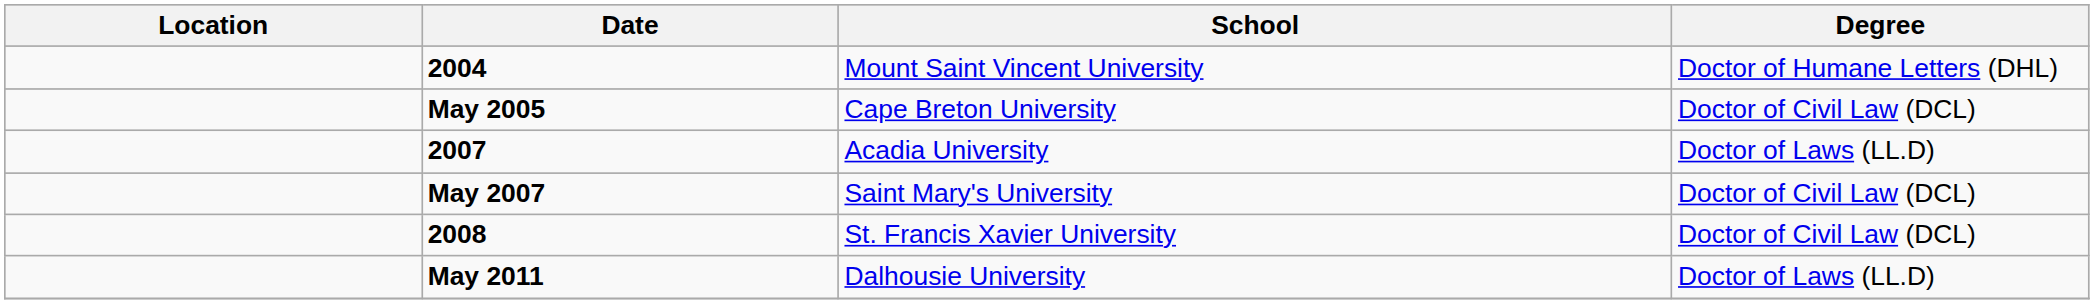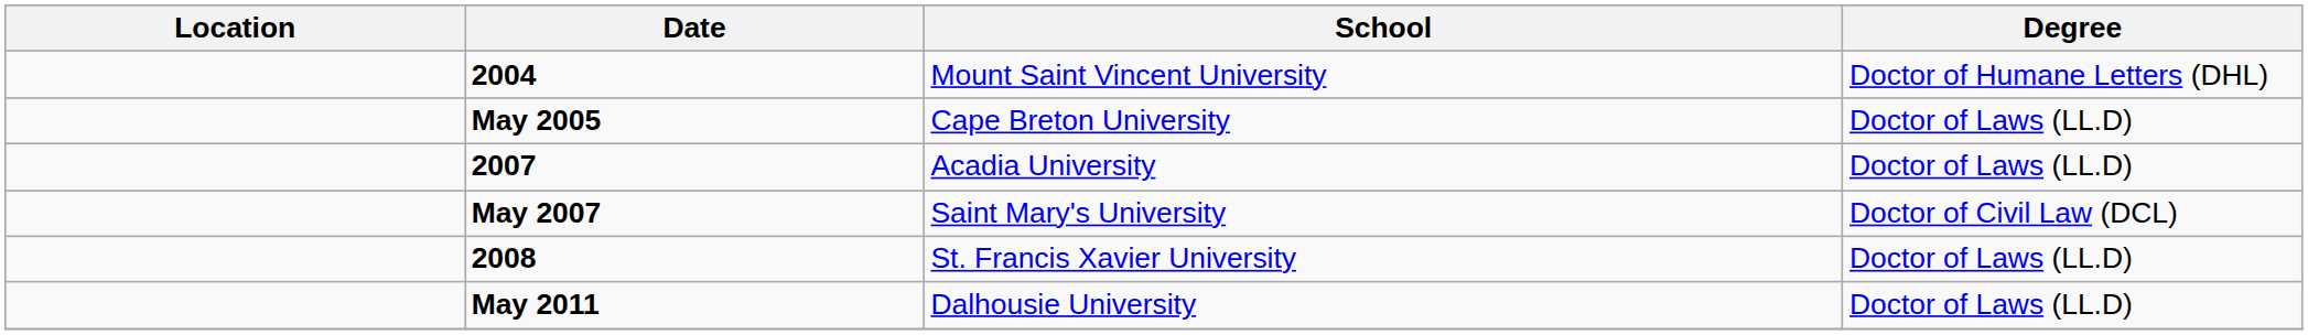May 2005 | Degree: Doctor of Civil Law (DCL) -> Doctor of Laws (LL.D)
2008 | Degree: Doctor of Civil Law (DCL) -> Doctor of Laws (LL.D)
